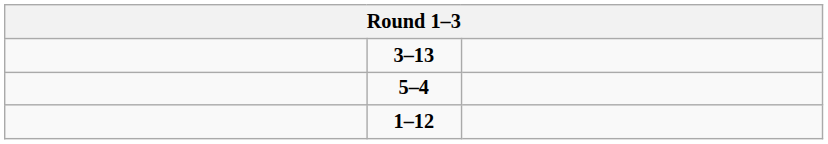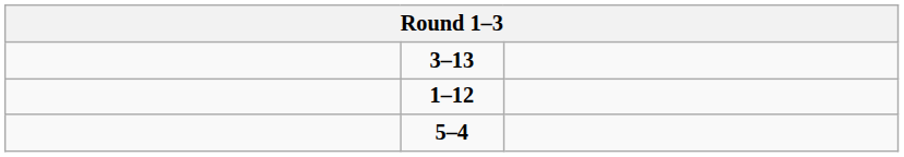rows swapped: 5–4 <-> 1–12
